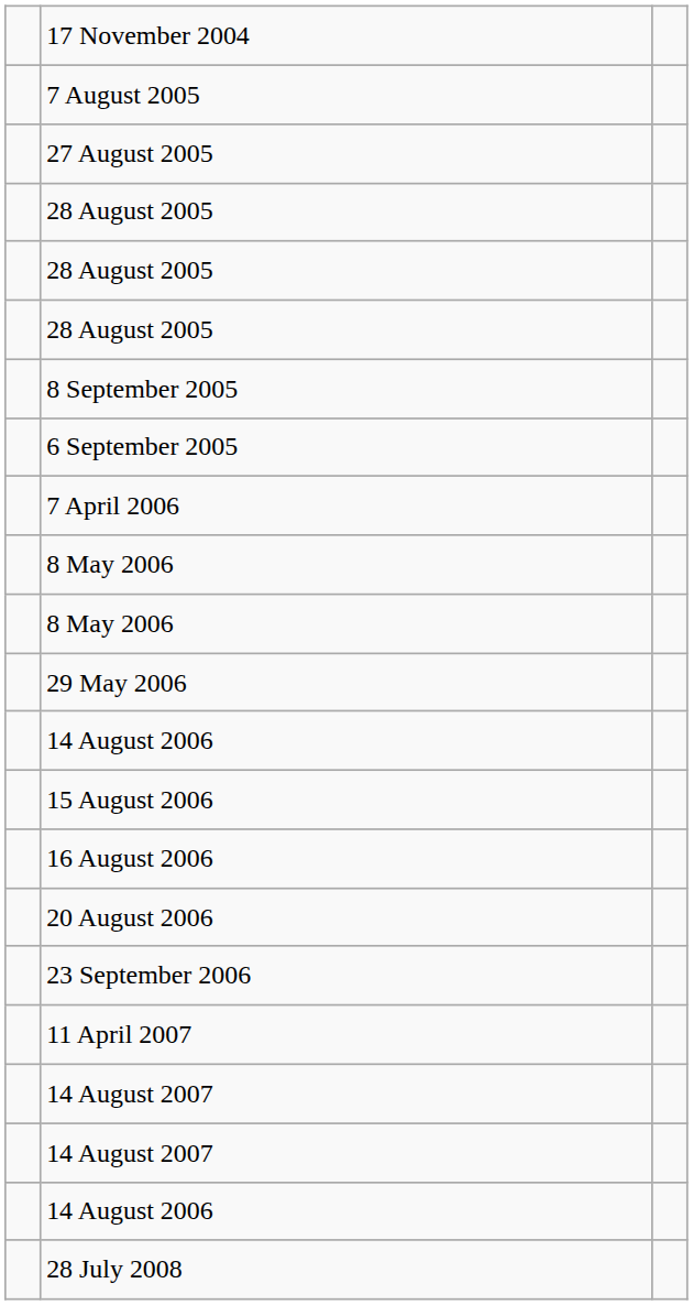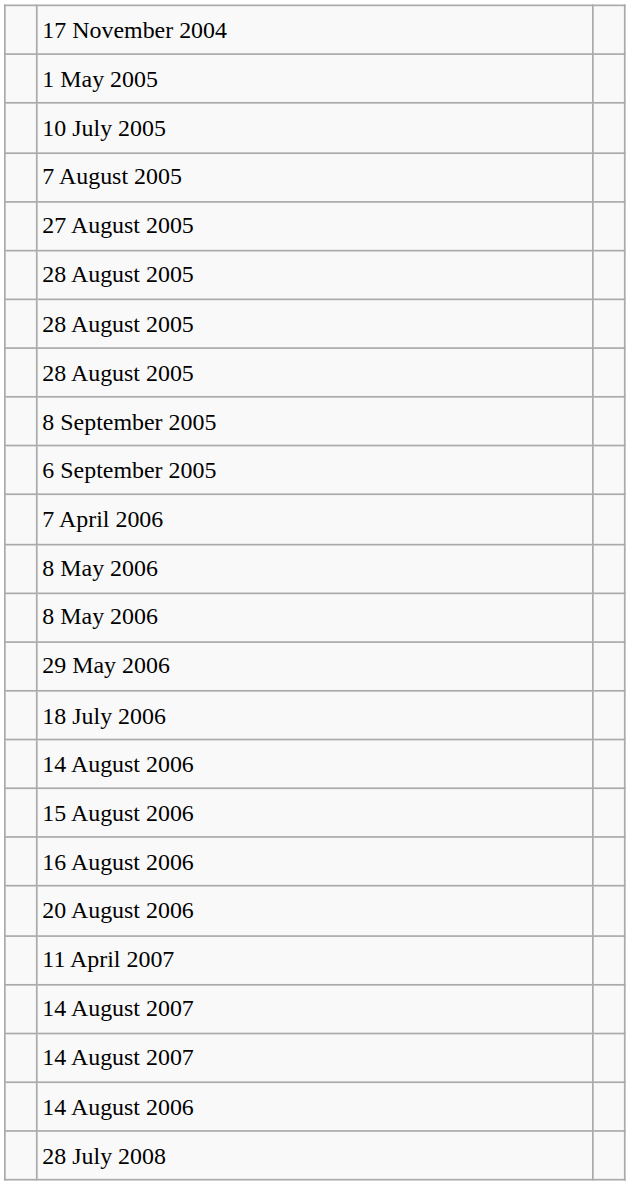+ row: 1 May 2005
+ row: 10 July 2005
+ row: 18 July 2006
- row: 23 September 2006
